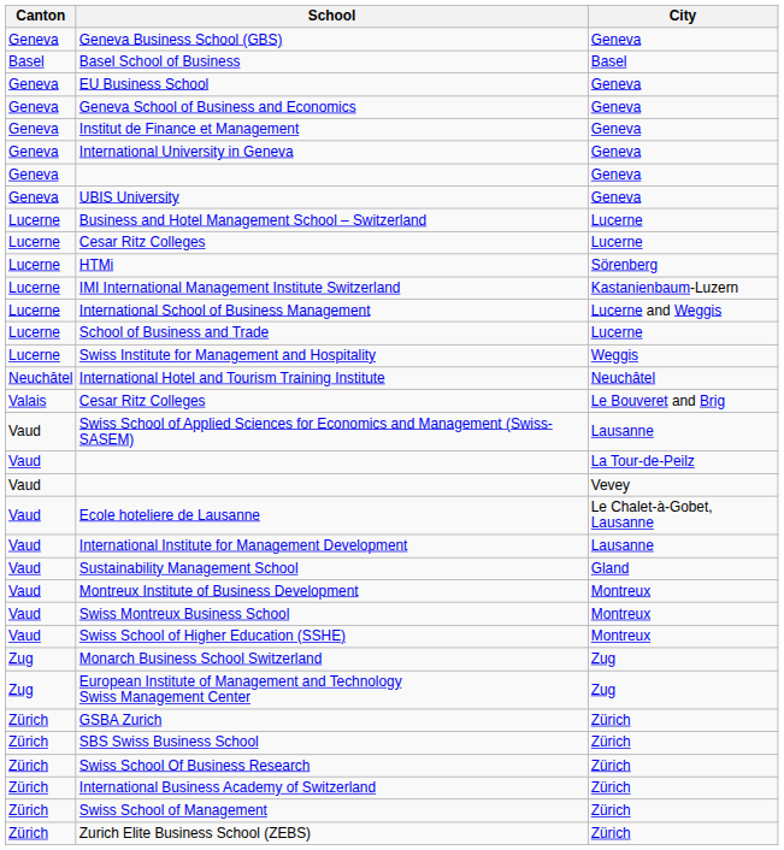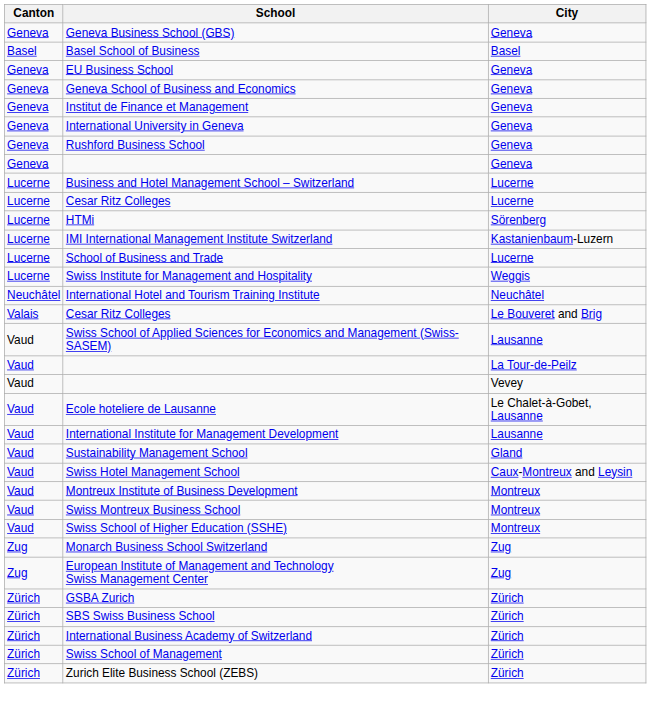+ row: Geneva | Rushford Business School | Geneva
- row: Geneva | UBIS University | Geneva
- row: Lucerne | International School of Business Management | Lucerne and Weggis
+ row: Vaud | Swiss Hotel Management School | Caux-Montreux and Leysin
- row: Zürich | Swiss School Of Business Research | Zürich
